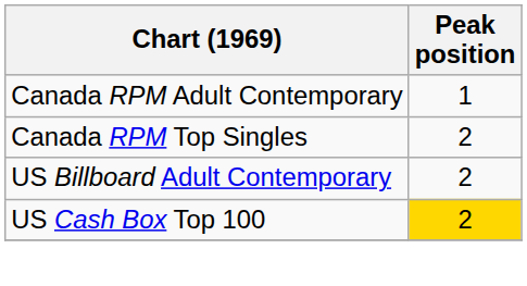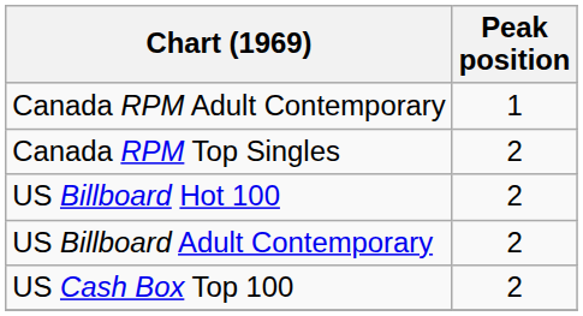+ row: US Billboard Hot 100 | 2
US Cash Box Top 100 | Peak position: gold background -> no background
